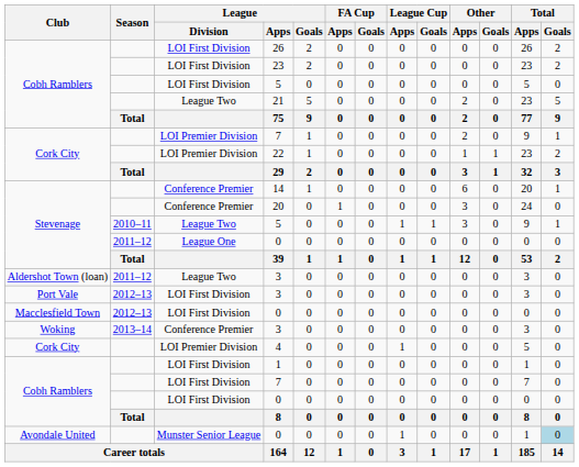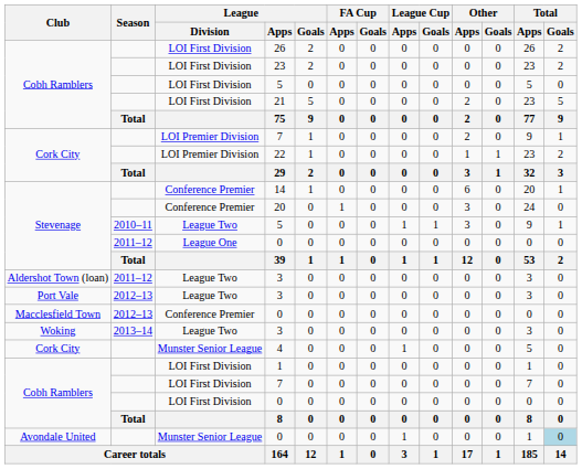21 | League / Division: League Two -> LOI First Division
Port Vale / 3 | League / Division: LOI First Division -> League Two
Macclesfield Town / 0 | League / Division: LOI First Division -> Conference Premier
Woking / 3 | League / Division: Conference Premier -> League Two
4 | League / Division: LOI Premier Division -> Munster Senior League
